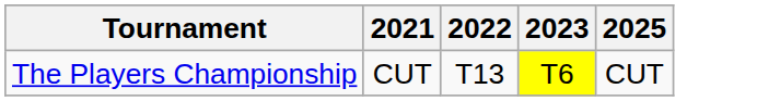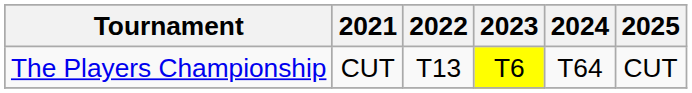+ column: 2024 | T64
